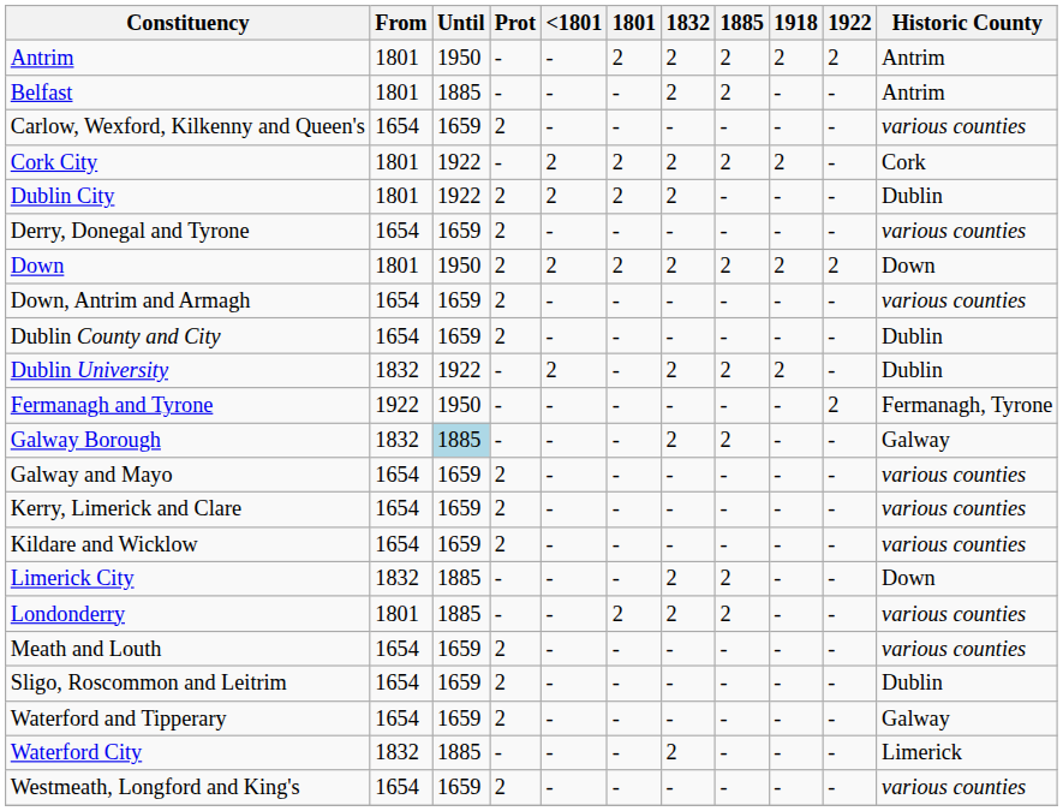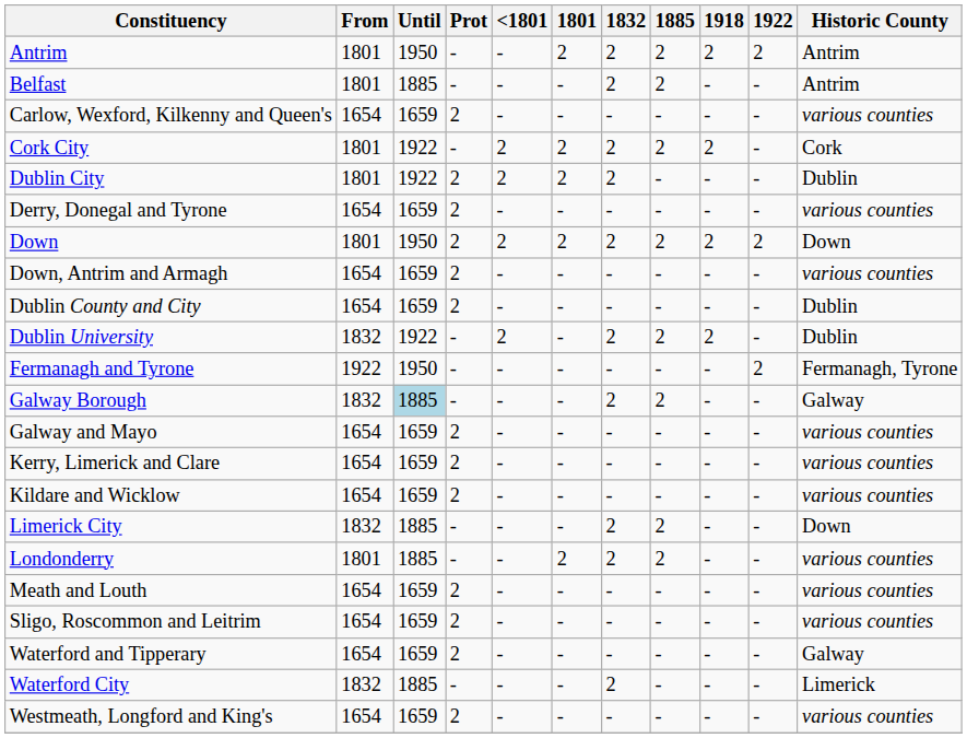Sligo, Roscommon and Leitrim | Historic County: Dublin -> various counties
